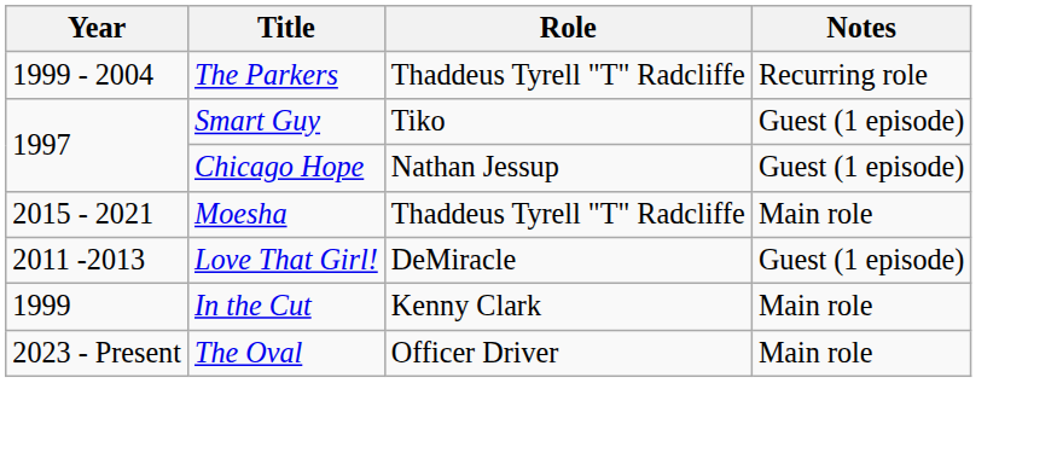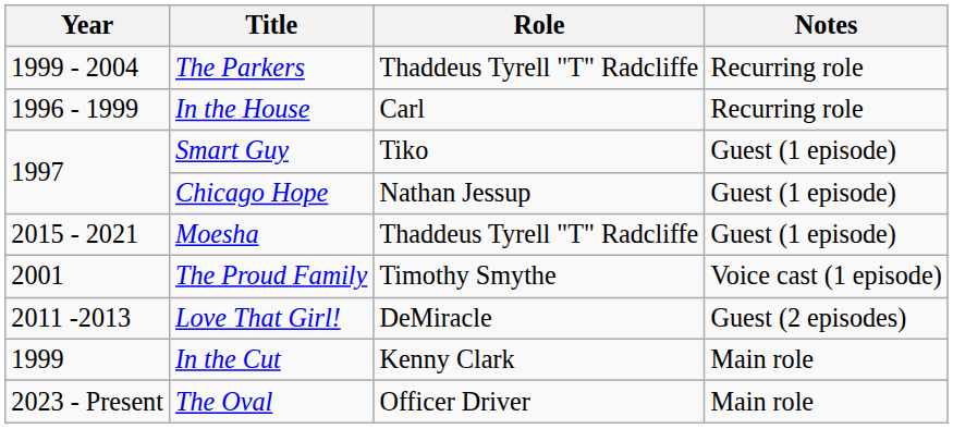+ row: 1996 - 1999 | In the House | Carl | Recurring role
Moesha | Notes: Main role -> Guest (1 episode)
+ row: 2001 | The Proud Family | Timothy Smythe | Voice cast (1 episode)
Love That Girl! | Notes: Guest (1 episode) -> Guest (2 episodes)
